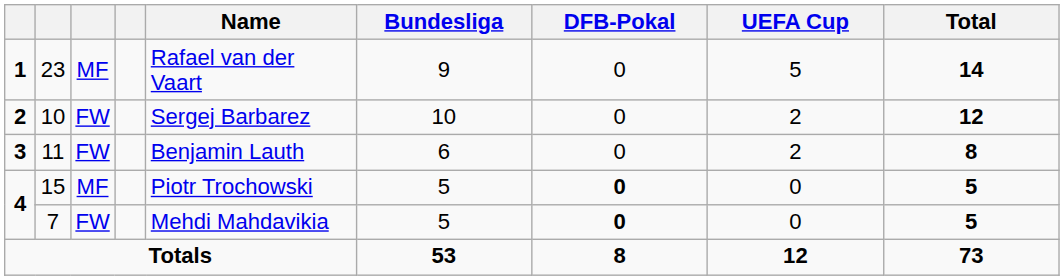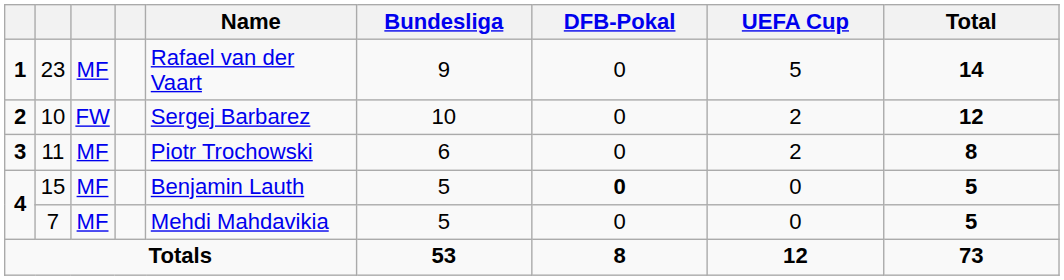11 | column 3: FW -> MF
11 | Name: Benjamin Lauth -> Piotr Trochowski
15 | Name: Piotr Trochowski -> Benjamin Lauth
7 | column 3: FW -> MF
7 | DFB-Pokal: bold -> normal
